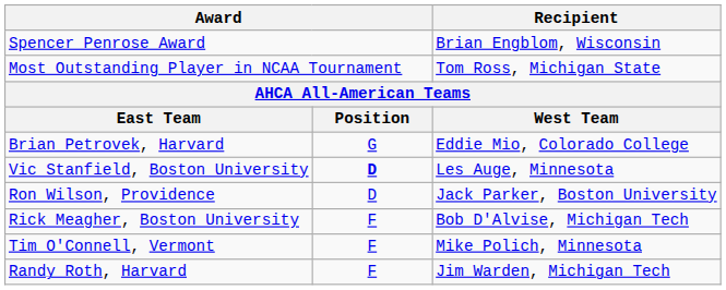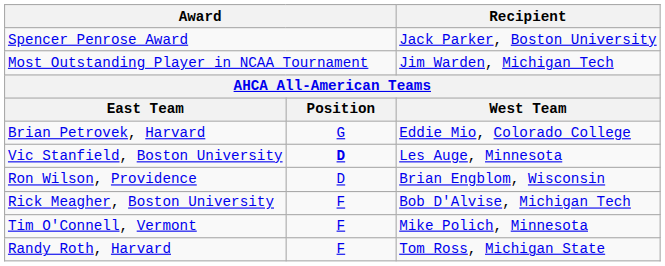Spencer Penrose Award | Recipient: Brian Engblom, Wisconsin -> Jack Parker, Boston University
Most Outstanding Player in NCAA Tournament | Recipient: Tom Ross, Michigan State -> Jim Warden, Michigan Tech
Ron Wilson, Providence | Recipient: Jack Parker, Boston University -> Brian Engblom, Wisconsin
Randy Roth, Harvard | Recipient: Jim Warden, Michigan Tech -> Tom Ross, Michigan State
